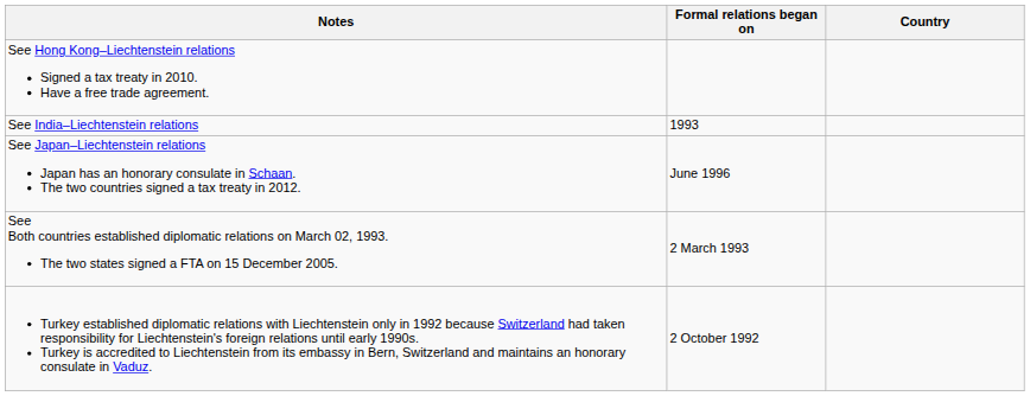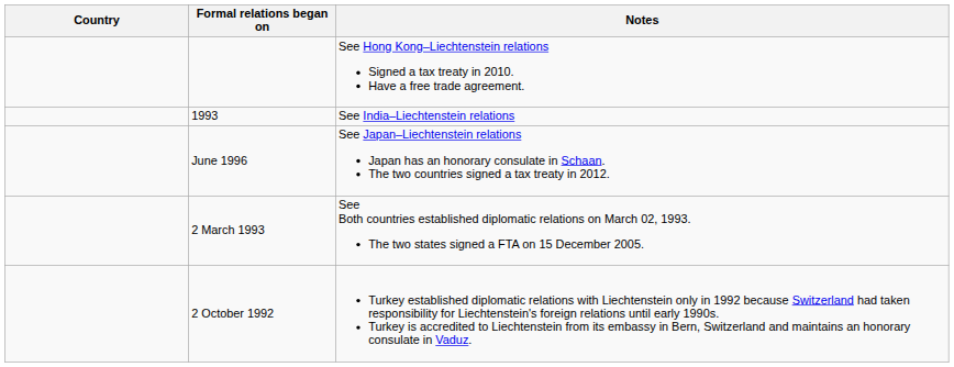columns swapped: Country <-> Notes
